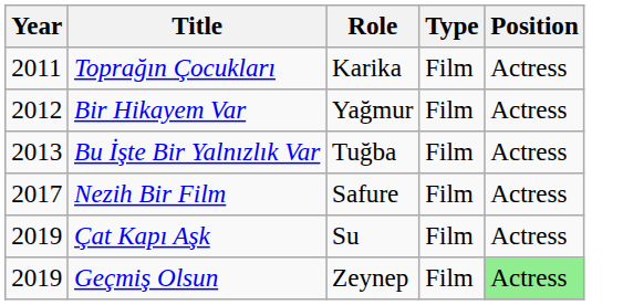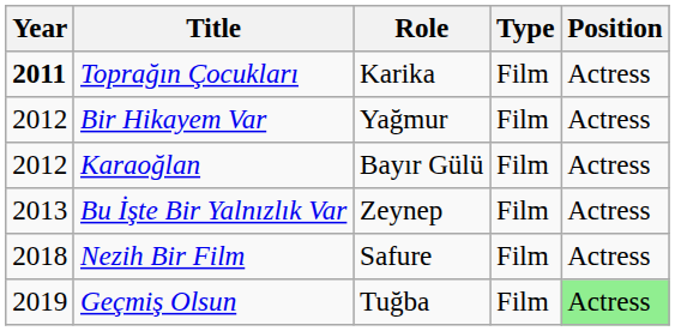Toprağın Çocukları | Year: normal -> bold
+ row: 2012 | Karaoğlan | Bayır Gülü | Film | Actress
Bu İşte Bir Yalnızlık Var | Role: Tuğba -> Zeynep
Nezih Bir Film | Year: 2017 -> 2018
- row: 2019 | Çat Kapı Aşk | Su | Film | Actress
Geçmiş Olsun | Role: Zeynep -> Tuğba
